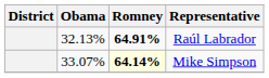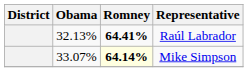Raúl Labrador | Romney: 64.91% -> 64.41%
